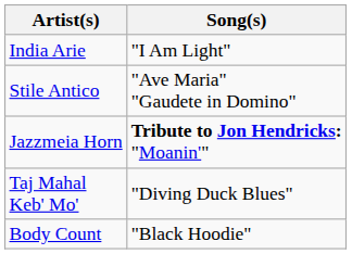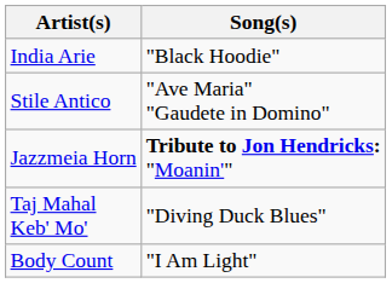India Arie | Song(s): "I Am Light" -> "Black Hoodie"
Body Count | Song(s): "Black Hoodie" -> "I Am Light"
